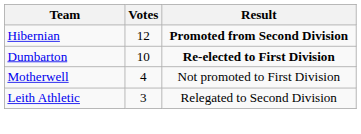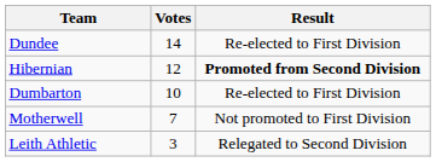+ row: Dundee | 14 | Re-elected to First Division
Dumbarton | Result: bold -> normal
Motherwell | Votes: 4 -> 7
